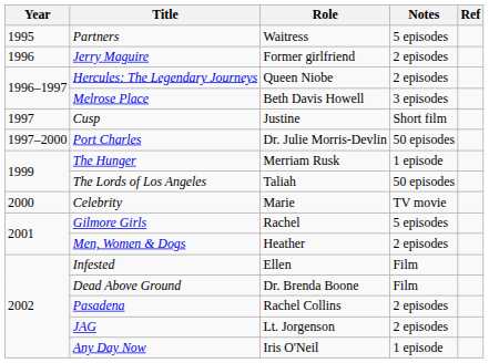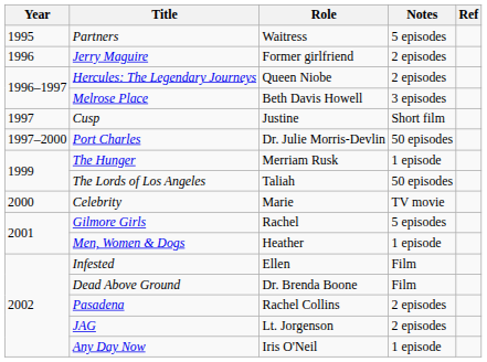Men, Women & Dogs | Notes: 2 episodes -> 1 episode
